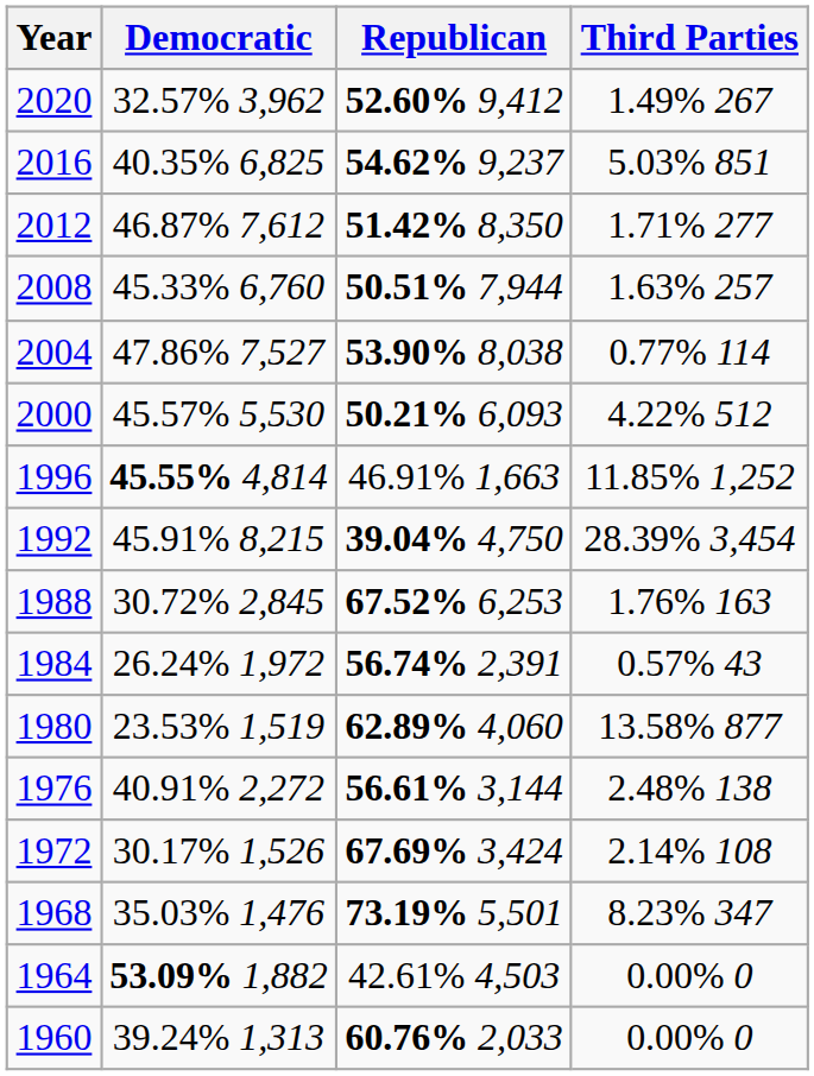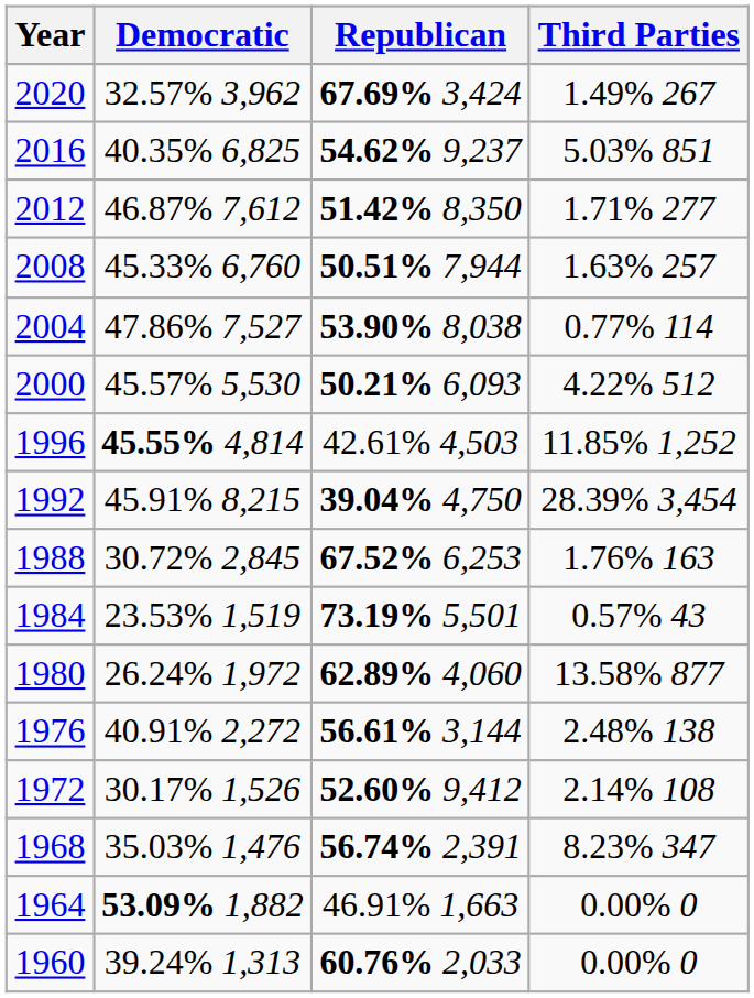2020 | Republican: 52.60% 9,412 -> 67.69% 3,424
1996 | Republican: 46.91% 1,663 -> 42.61% 4,503
1984 | Democratic: 26.24% 1,972 -> 23.53% 1,519
1984 | Republican: 56.74% 2,391 -> 73.19% 5,501
1980 | Democratic: 23.53% 1,519 -> 26.24% 1,972
1972 | Republican: 67.69% 3,424 -> 52.60% 9,412
1968 | Republican: 73.19% 5,501 -> 56.74% 2,391
1964 | Republican: 42.61% 4,503 -> 46.91% 1,663
